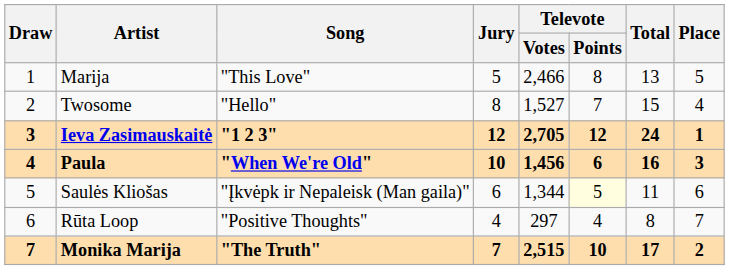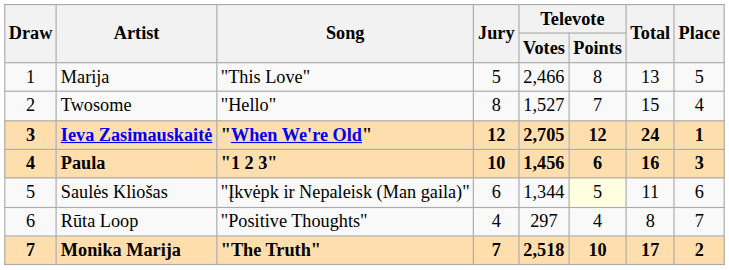Ieva Zasimauskaitė | Song: "1 2 3" -> "When We're Old"
Paula | Song: "When We're Old" -> "1 2 3"
Monika Marija | Televote / Votes: 2,515 -> 2,518
